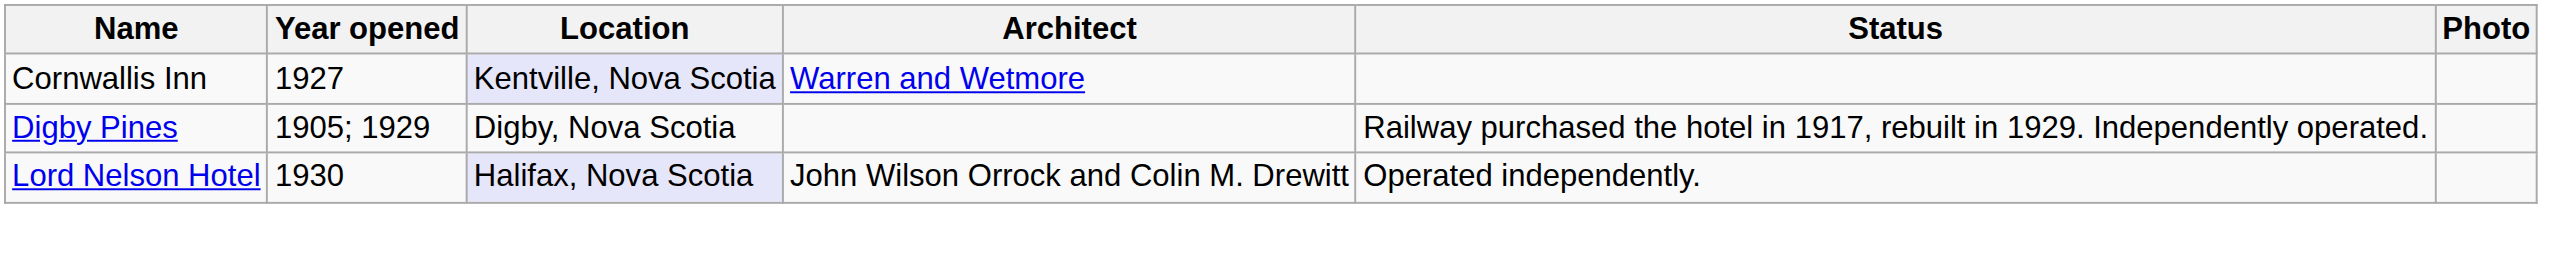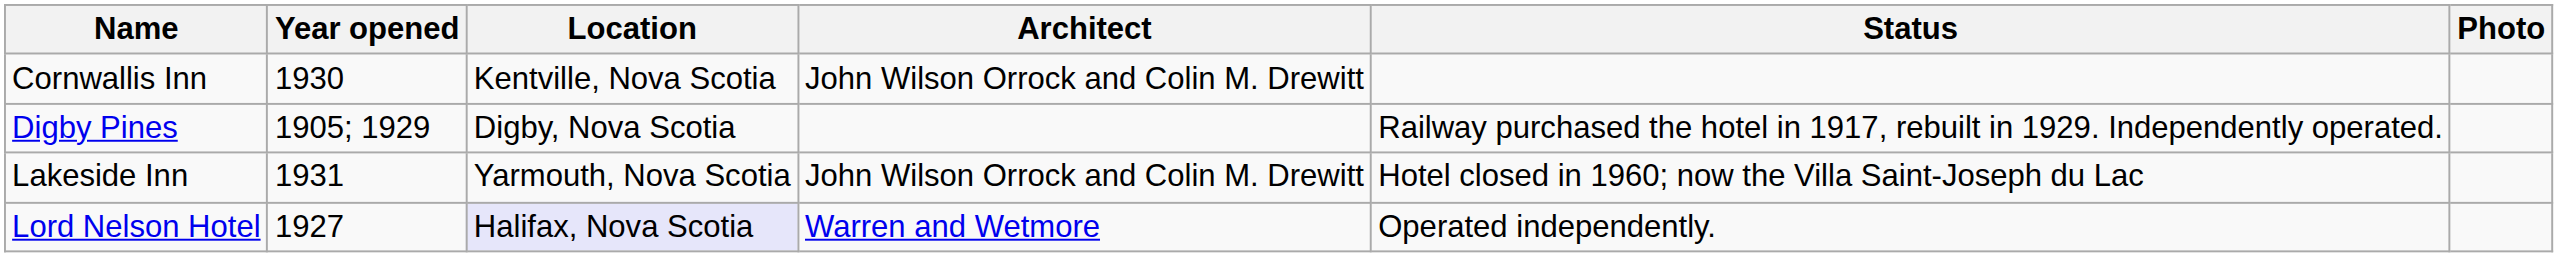Cornwallis Inn | Year opened: 1927 -> 1930
Cornwallis Inn | Location: lavender background -> no background
Cornwallis Inn | Architect: Warren and Wetmore -> John Wilson Orrock and Colin M. Drewitt
+ row: Lakeside Inn | 1931 | Yarmouth, Nova Scotia | John Wilson Orrock and Colin M. Drewitt | Hotel closed in 1960; now the Villa Saint-Joseph du Lac
Lord Nelson Hotel | Year opened: 1930 -> 1927
Lord Nelson Hotel | Architect: John Wilson Orrock and Colin M. Drewitt -> Warren and Wetmore
